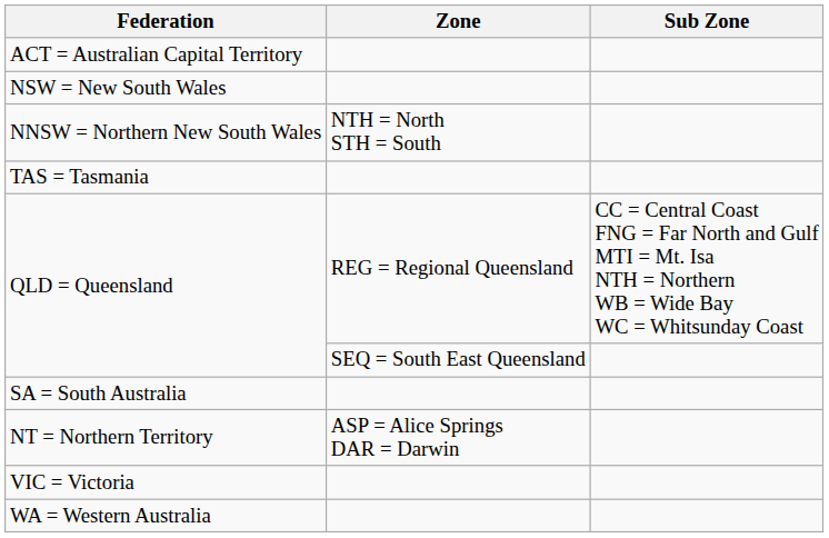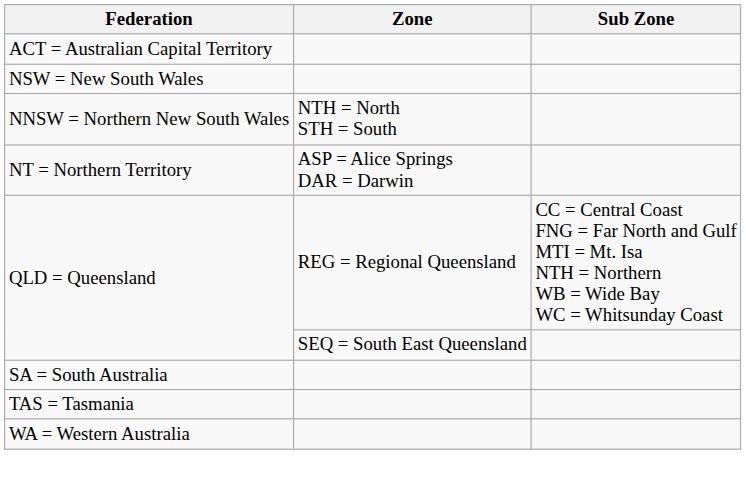rows swapped: NT = Northern Territory <-> TAS = Tasmania
- row: VIC = Victoria
